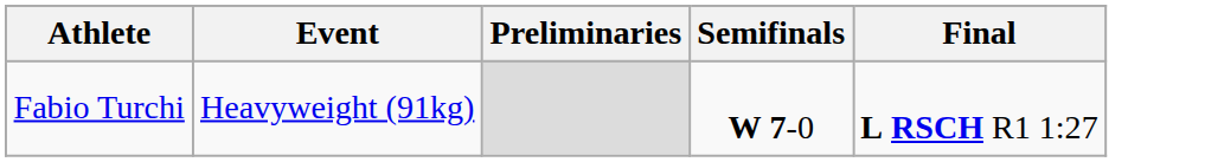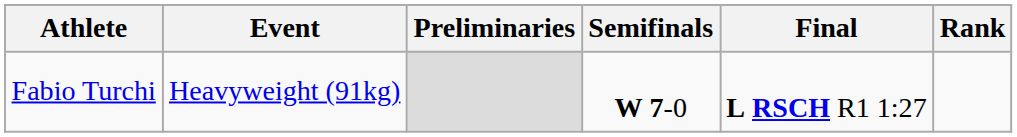+ column: Rank
